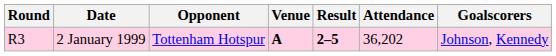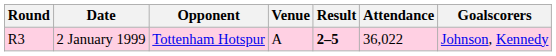2 January 1999 | Venue: bold -> normal
2 January 1999 | Attendance: 36,202 -> 36,022
